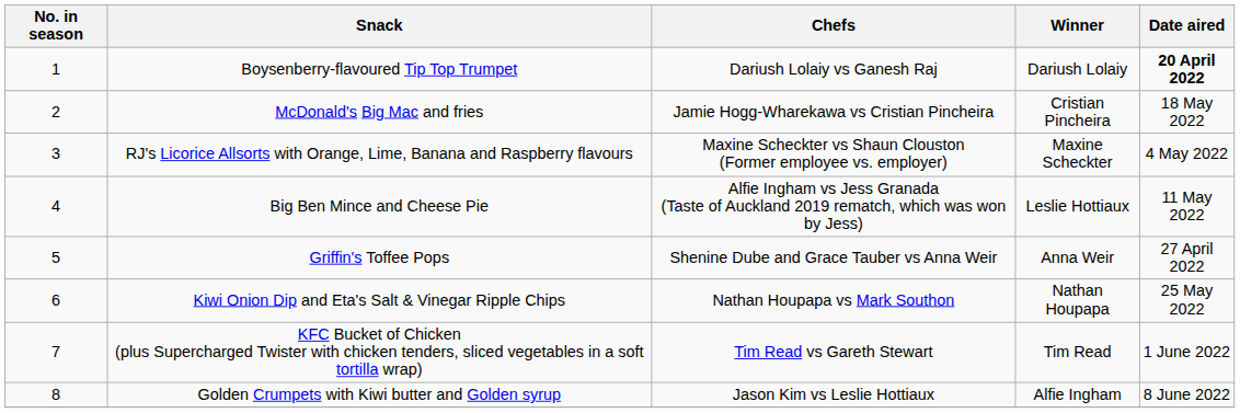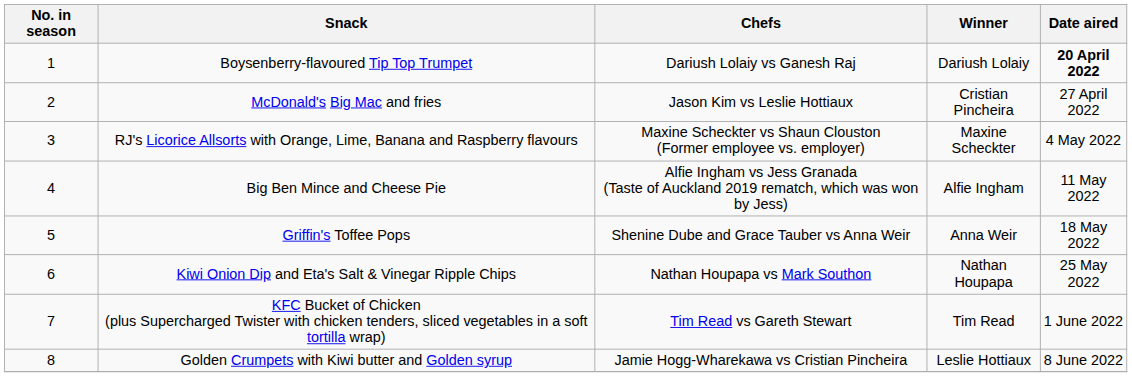McDonald's Big Mac and fries | Chefs: Jamie Hogg-Wharekawa vs Cristian Pincheira -> Jason Kim vs Leslie Hottiaux
McDonald's Big Mac and fries | Date aired: 18 May 2022 -> 27 April 2022
Big Ben Mince and Cheese Pie | Winner: Leslie Hottiaux -> Alfie Ingham
Griffin's Toffee Pops | Date aired: 27 April 2022 -> 18 May 2022
Golden Crumpets with Kiwi butter and Golden syrup | Chefs: Jason Kim vs Leslie Hottiaux -> Jamie Hogg-Wharekawa vs Cristian Pincheira
Golden Crumpets with Kiwi butter and Golden syrup | Winner: Alfie Ingham -> Leslie Hottiaux
